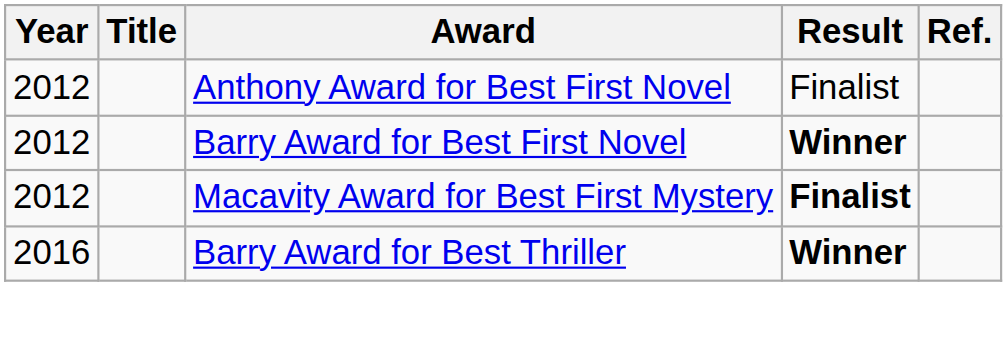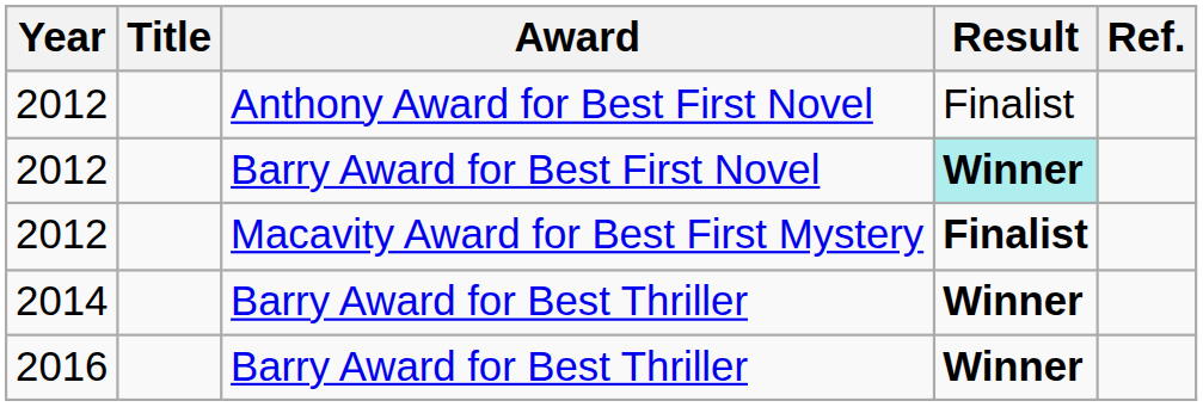Barry Award for Best First Novel | Result: no background -> paleturquoise background
+ row: 2014 | Barry Award for Best Thriller | Winner
